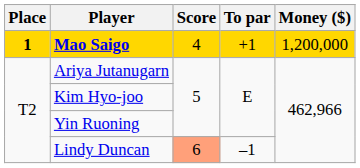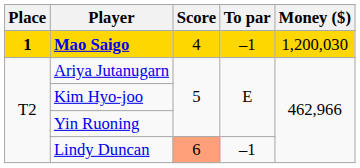Mao Saigo | To par: +1 -> –1
Mao Saigo | Money ($): 1,200,000 -> 1,200,030
